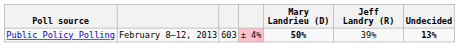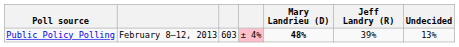Public Policy Polling | Mary Landrieu (D): 50% -> 48%
Public Policy Polling | Undecided: bold -> normal
